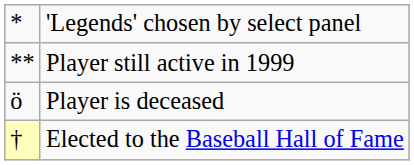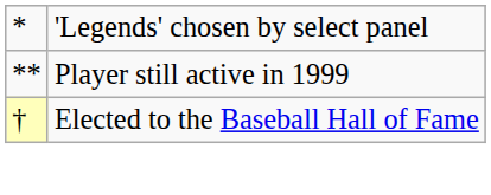- row: ö | Player is deceased
